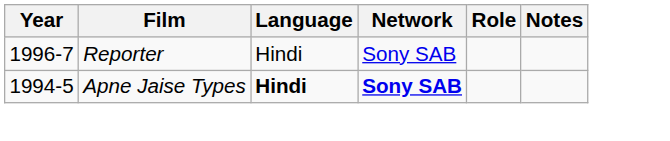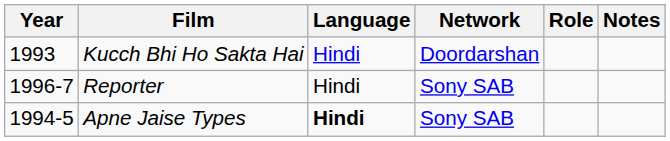+ row: 1993 | Kucch Bhi Ho Sakta Hai | Hindi | Doordarshan
Apne Jaise Types | Network: bold -> normal
